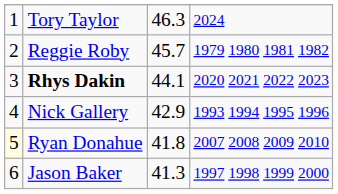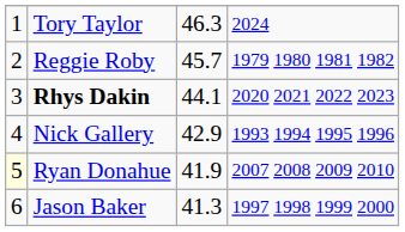Ryan Donahue | column 3: 41.8 -> 41.9
